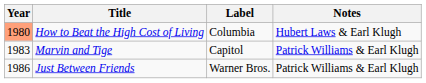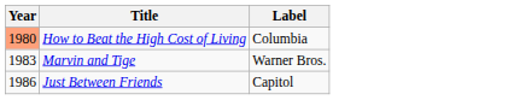- column: Notes | Hubert Laws & Earl Klugh | Patrick Williams & Earl Klugh | Patrick Williams & Earl Klugh
Marvin and Tige | Label: Capitol -> Warner Bros.
Just Between Friends | Label: Warner Bros. -> Capitol
